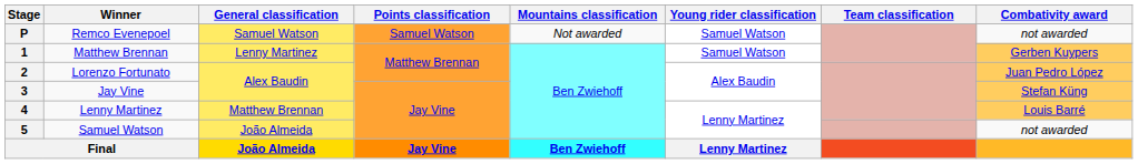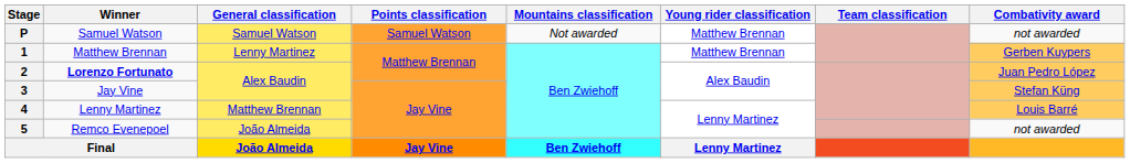P | Winner: Remco Evenepoel -> Samuel Watson
P | Young rider classification: Samuel Watson -> Matthew Brennan
1 | Young rider classification: Samuel Watson -> Matthew Brennan
2 | Winner: normal -> bold
5 | Winner: Samuel Watson -> Remco Evenepoel
